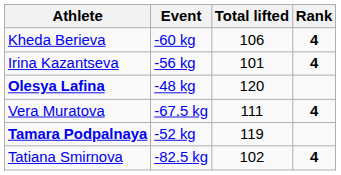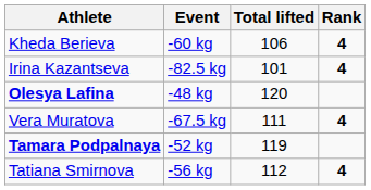Irina Kazantseva | Event: -56 kg -> -82.5 kg
Tatiana Smirnova | Event: -82.5 kg -> -56 kg
Tatiana Smirnova | Total lifted: 102 -> 112
